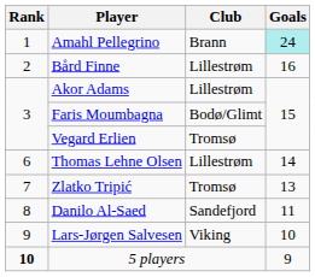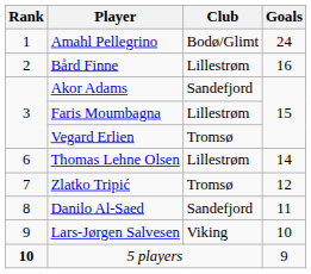Amahl Pellegrino | Club: Brann -> Bodø/Glimt
Amahl Pellegrino | Goals: paleturquoise background -> no background
Akor Adams | Club: Lillestrøm -> Sandefjord
Faris Moumbagna | Club: Bodø/Glimt -> Lillestrøm
Zlatko Tripić | Goals: 13 -> 12
